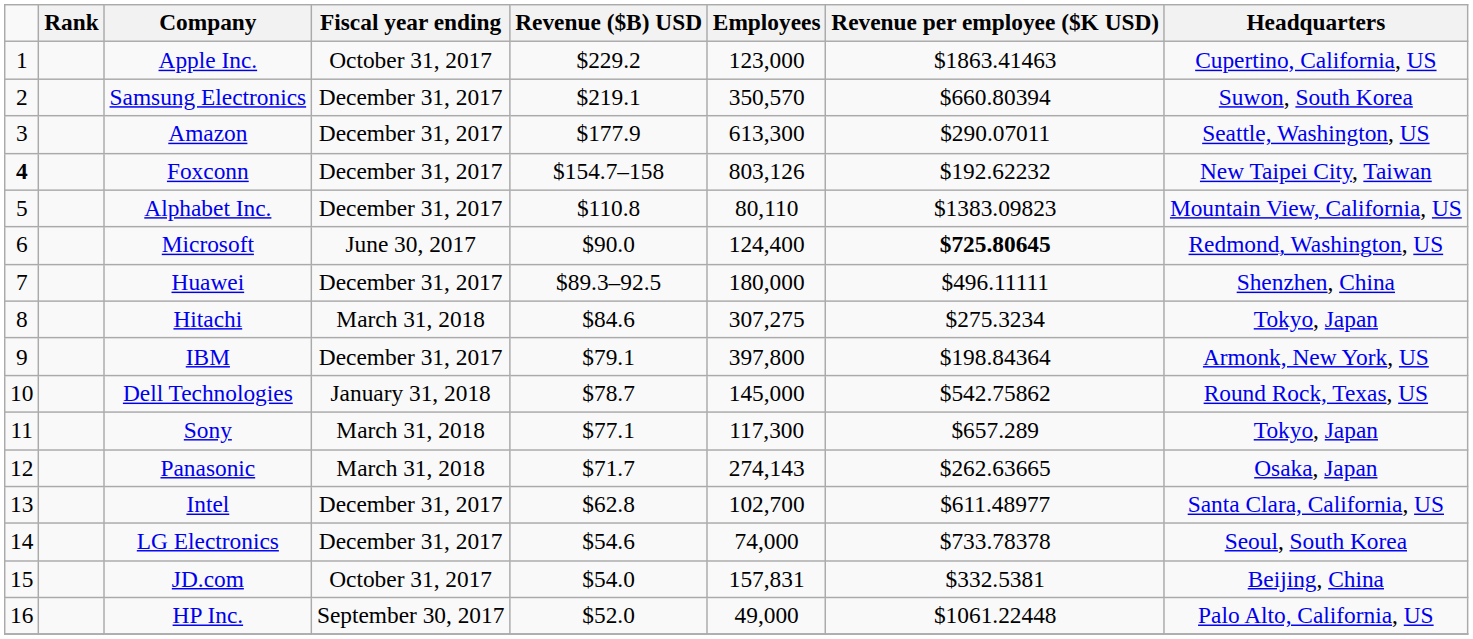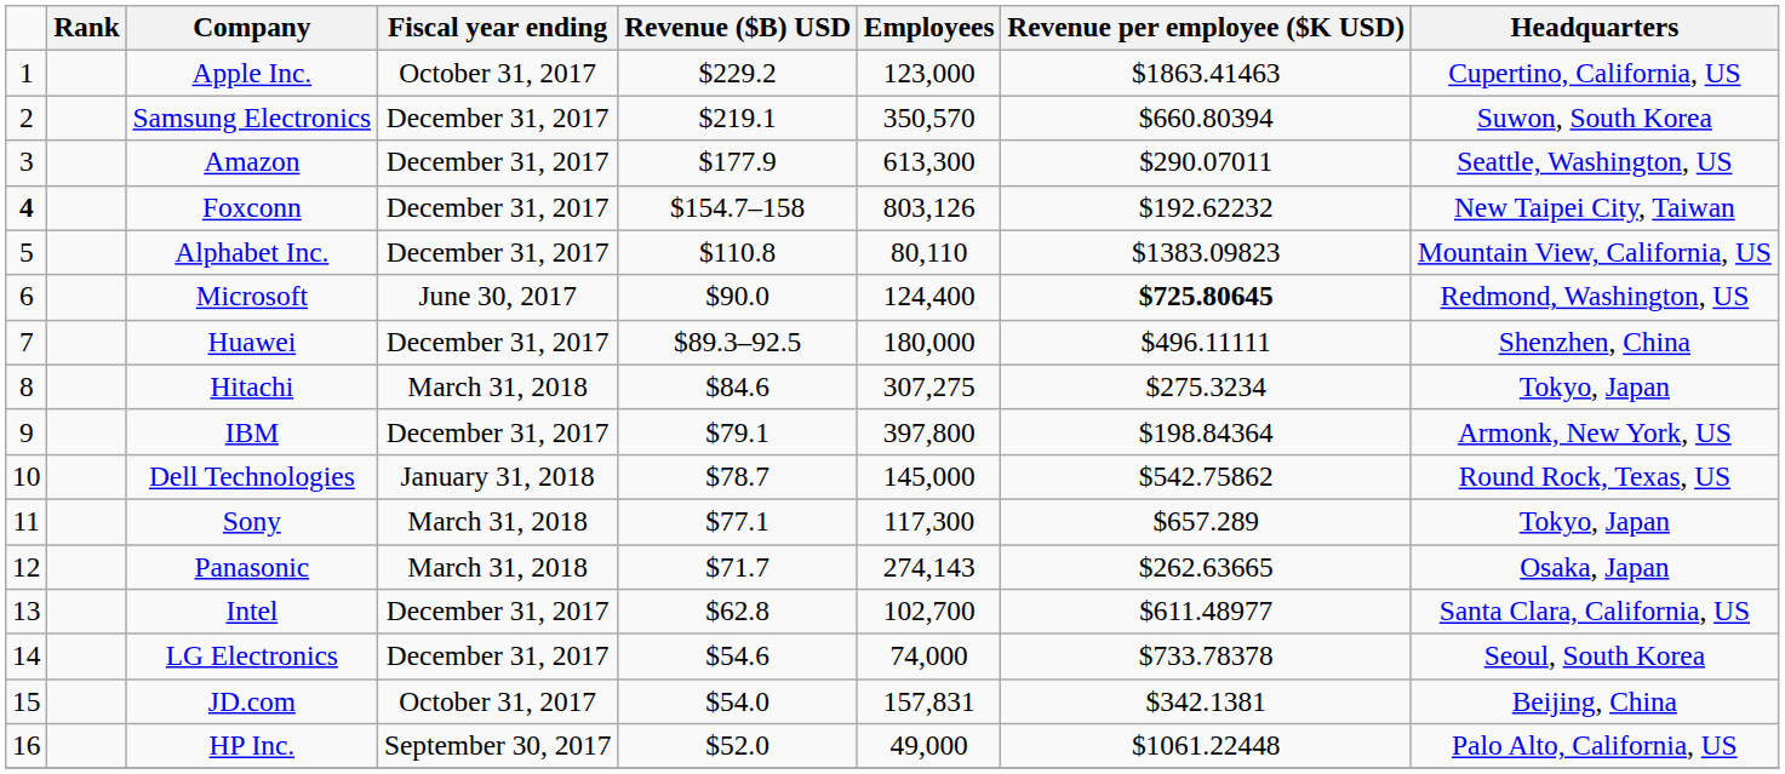JD.com | Revenue per employee ($K USD): $332.5381 -> $342.1381
